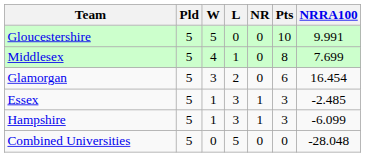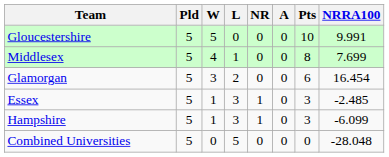+ column: A | 0 | 0 | 0 | 0 | 0 | 0
